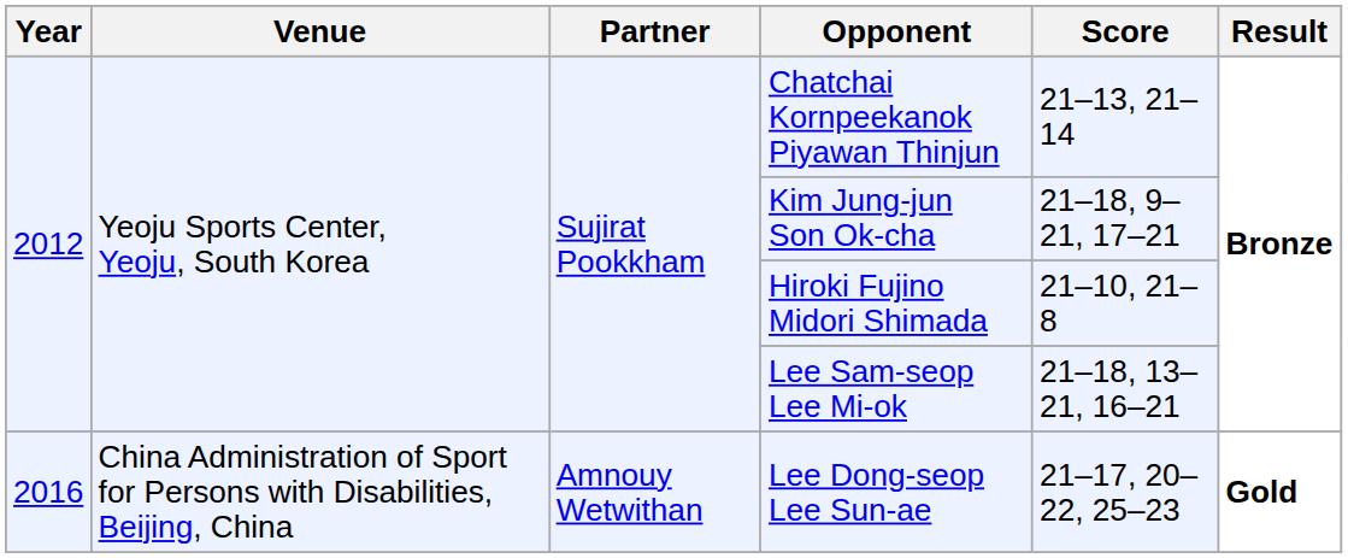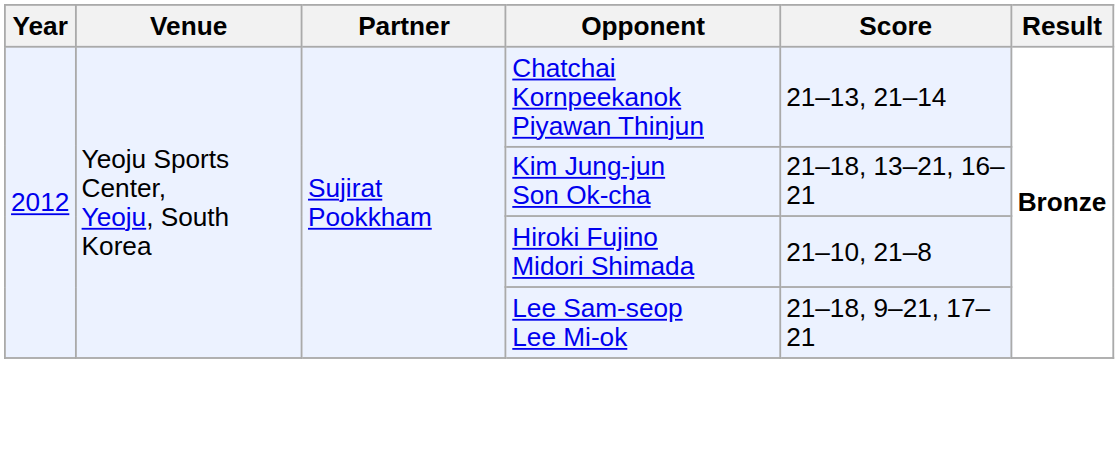Kim Jung-jun Son Ok-cha | Score: 21–18, 9–21, 17–21 -> 21–18, 13–21, 16–21
Lee Sam-seop Lee Mi-ok | Score: 21–18, 13–21, 16–21 -> 21–18, 9–21, 17–21
- row: 2016 | China Administration of Sport for Persons with Disabilities, Beijing, China | Amnouy Wetwithan | Lee Dong-seop Lee Sun-ae | 21–17, 20–22, 25–23 | Gold
